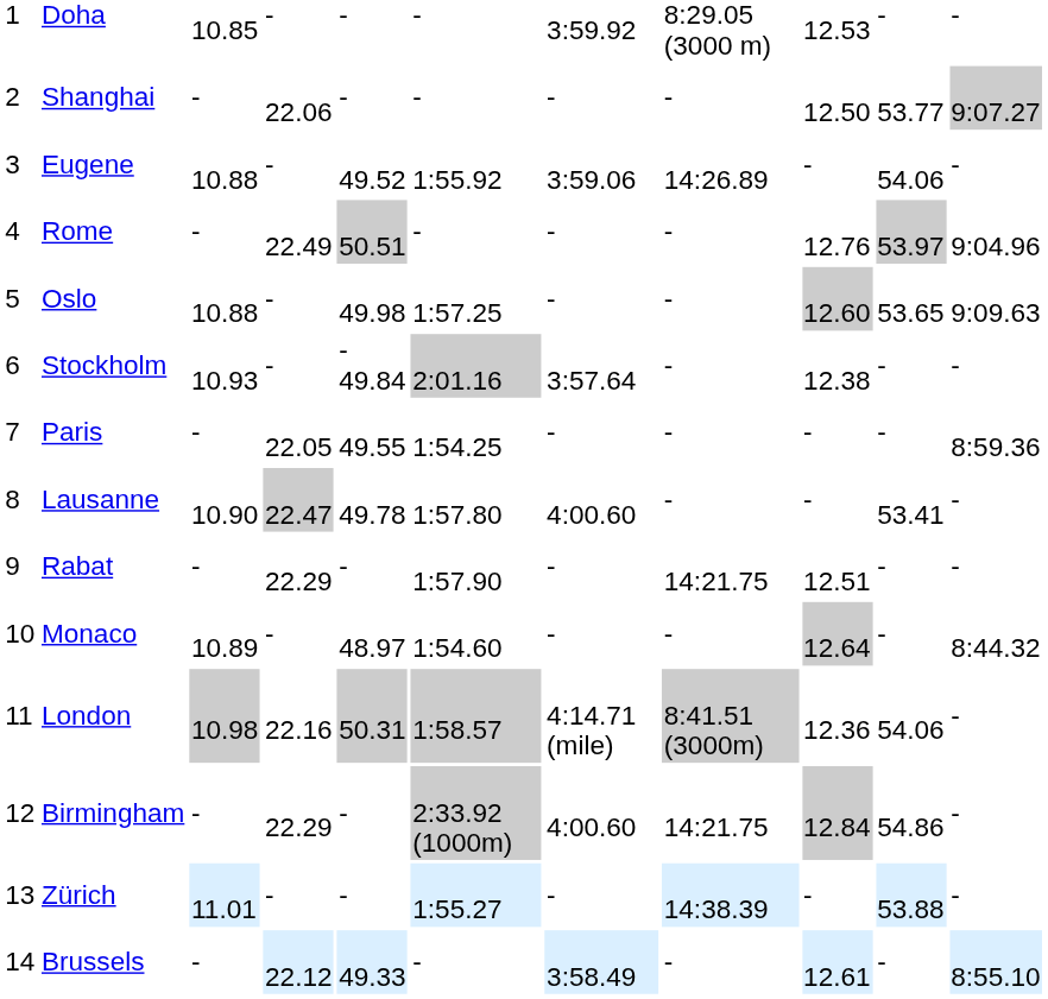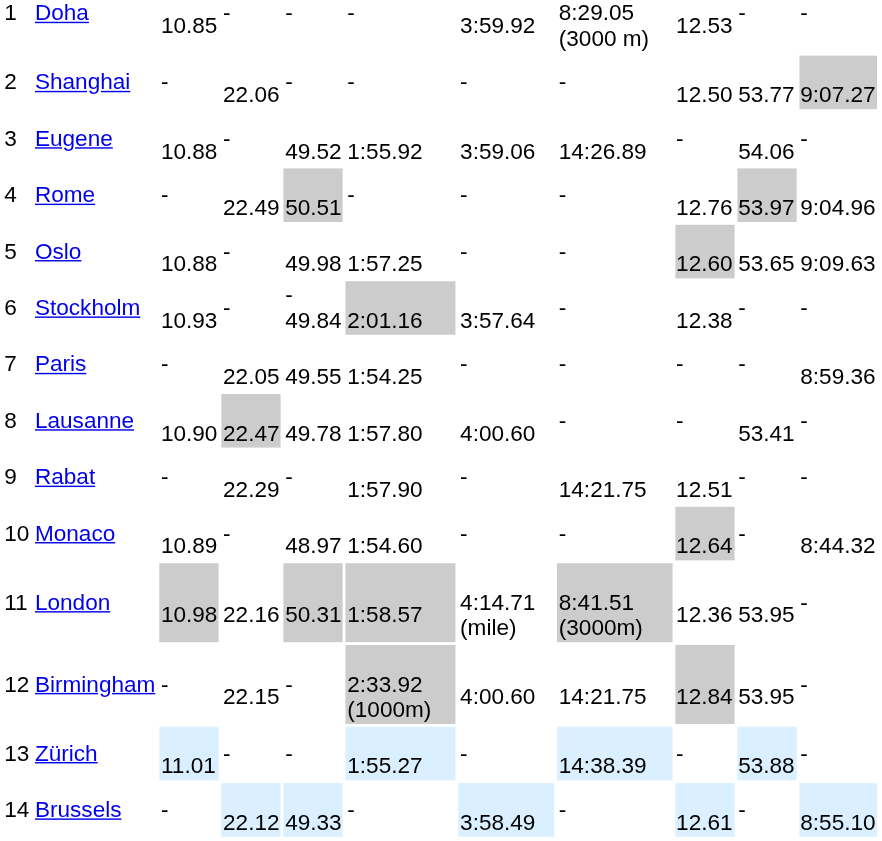London | column 10: 54.06 -> 53.95
Birmingham | column 4: 22.29 -> 22.15
Birmingham | column 10: 54.86 -> 53.95
